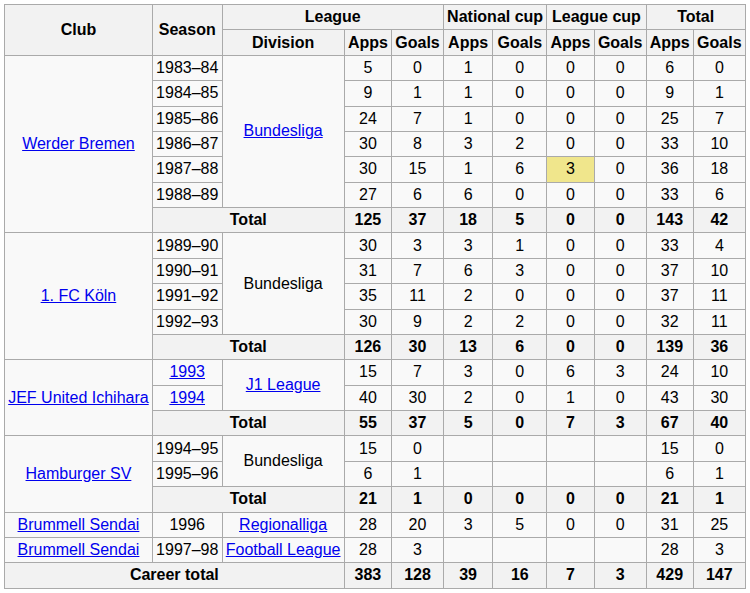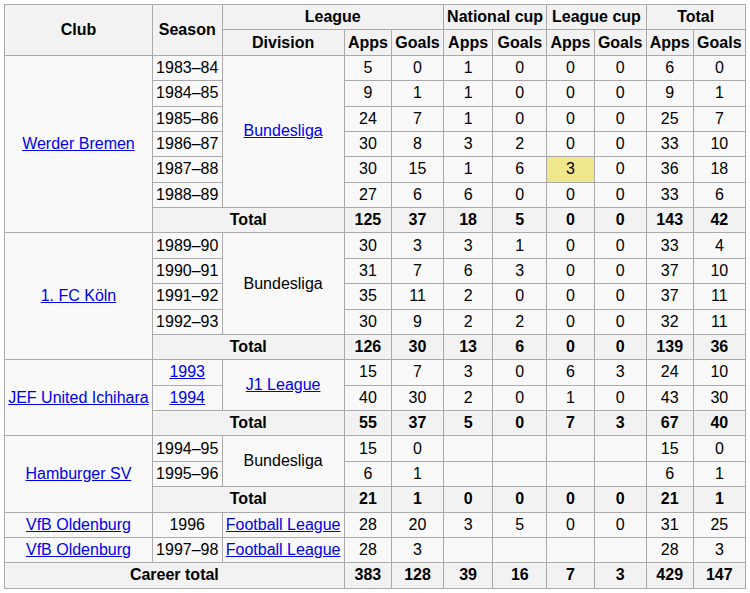1996 | Club: Brummell Sendai -> VfB Oldenburg
1996 | League / Division: Regionalliga -> Football League
1997–98 | Club: Brummell Sendai -> VfB Oldenburg
